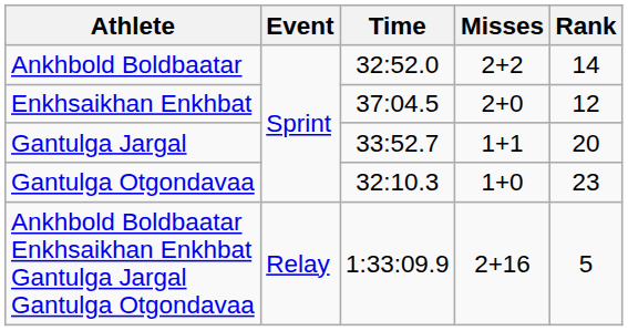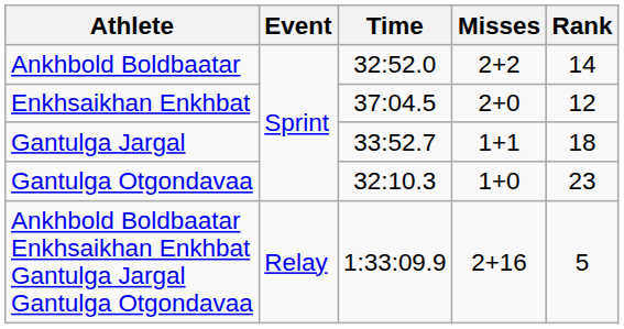Gantulga Jargal | Rank: 20 -> 18
